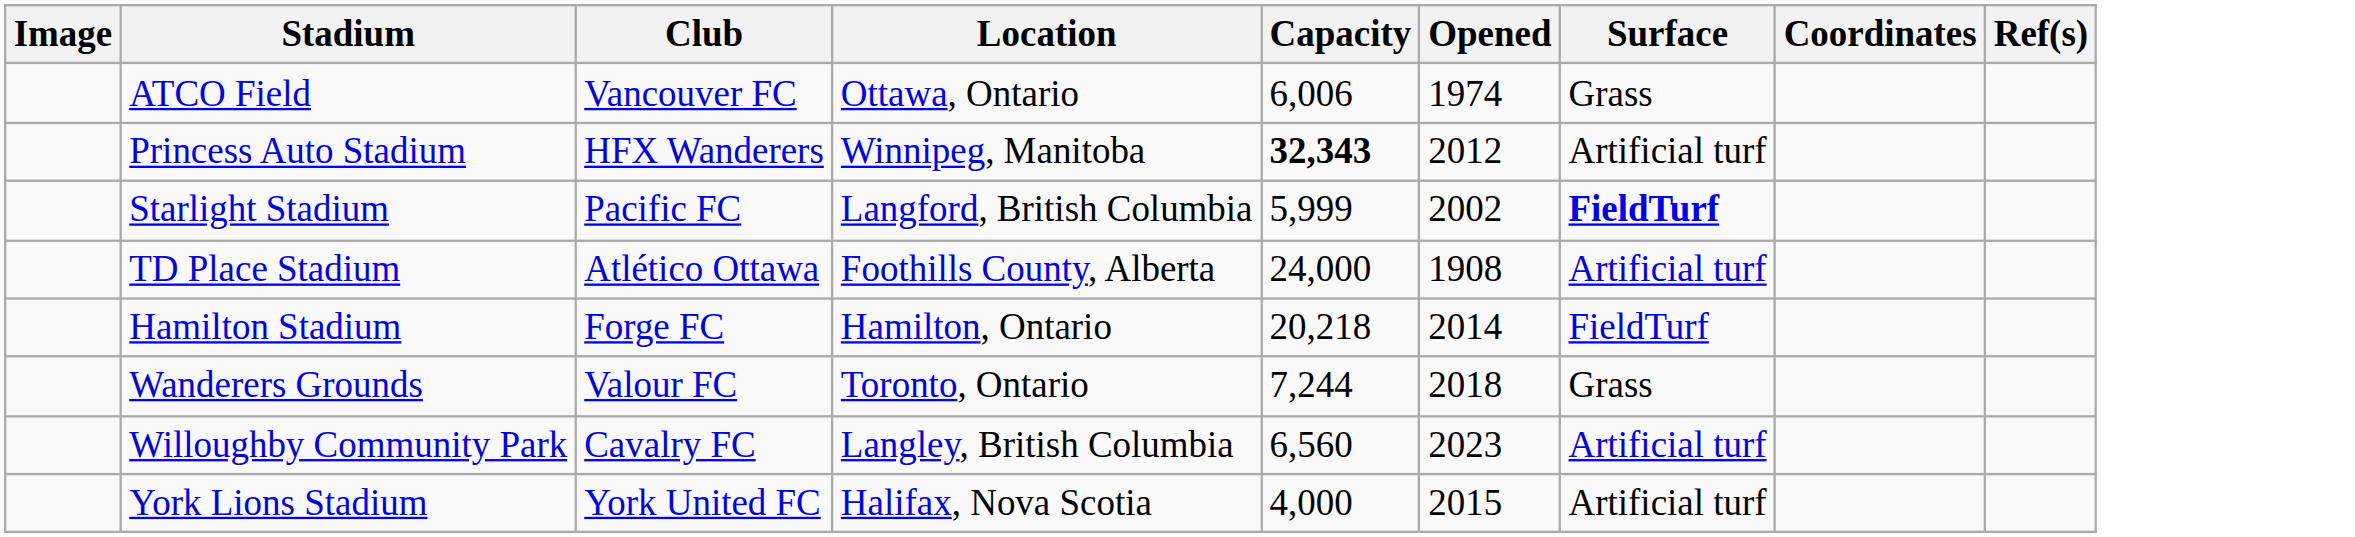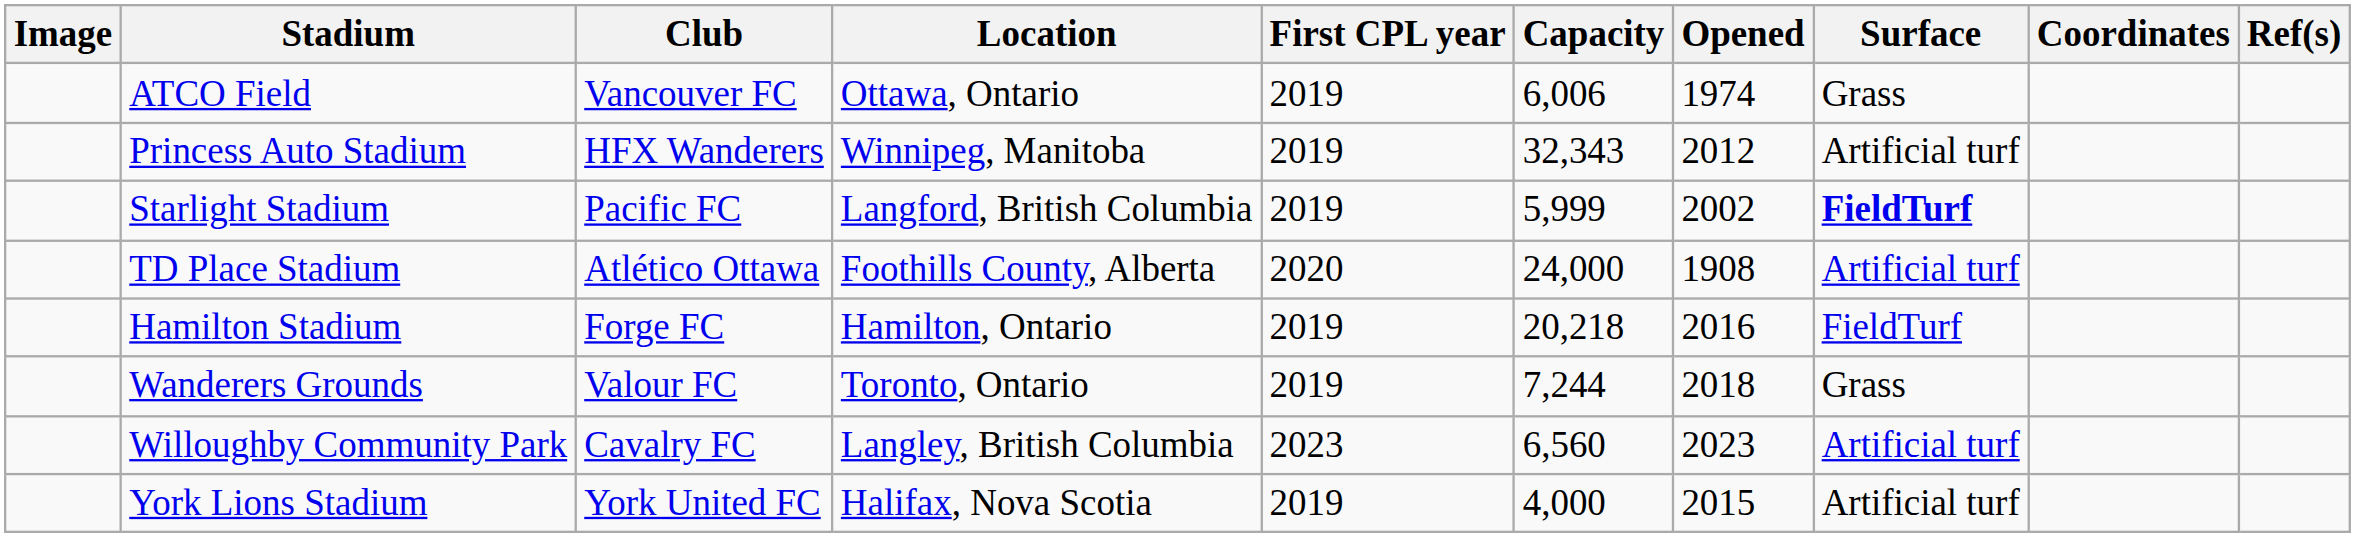+ column: First CPL year | 2019 | 2019 | 2019 | 2020 | 2019 | 2019 | 2023 | 2019
Princess Auto Stadium | Capacity: bold -> normal
Hamilton Stadium | Opened: 2014 -> 2016
